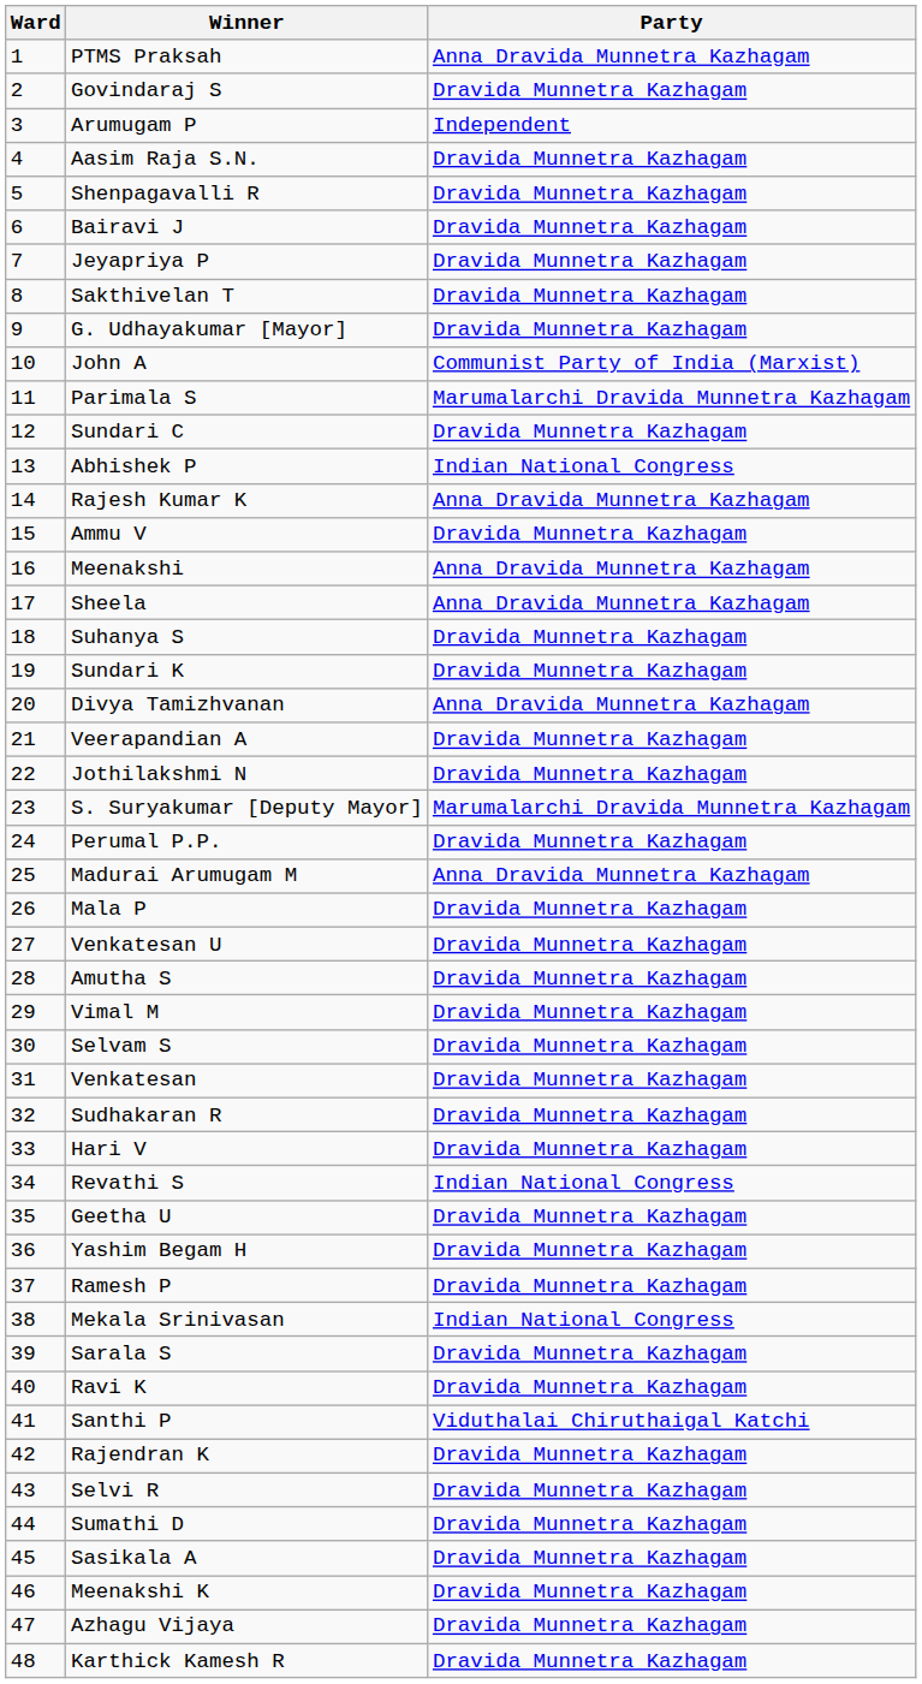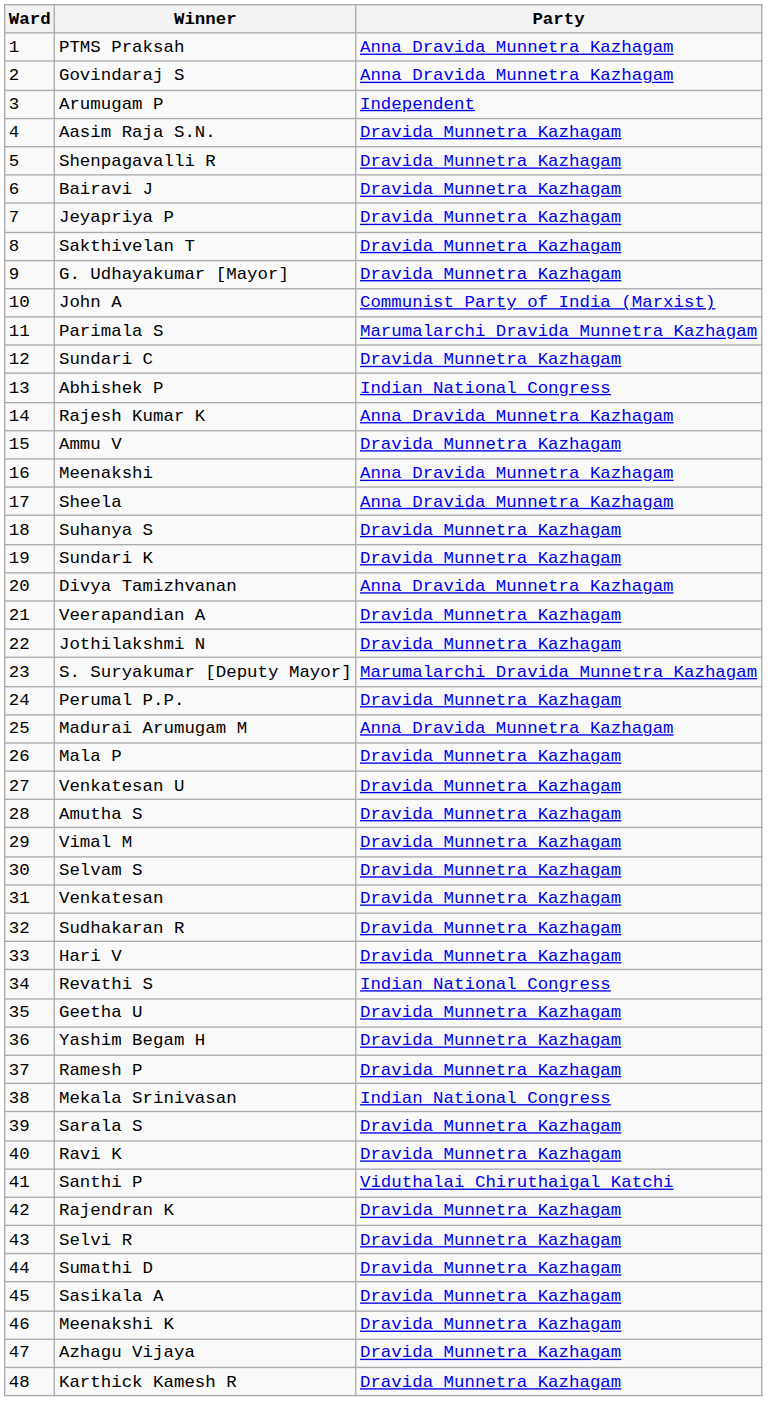Govindaraj S | Party: Dravida Munnetra Kazhagam -> Anna Dravida Munnetra Kazhagam
